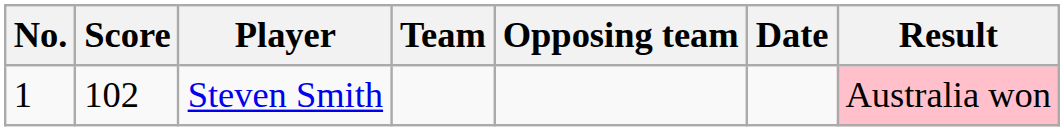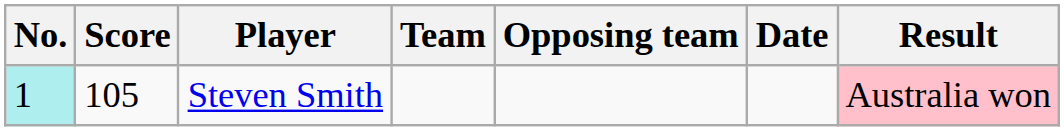Steven Smith | No.: no background -> paleturquoise background
Steven Smith | Score: 102 -> 105
